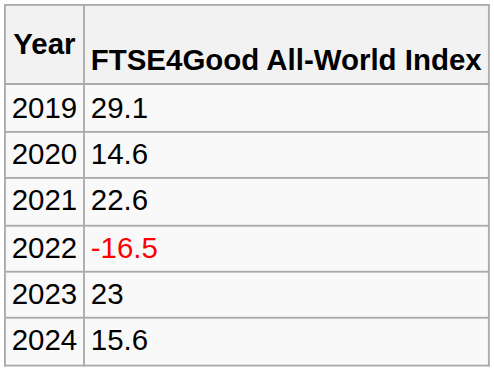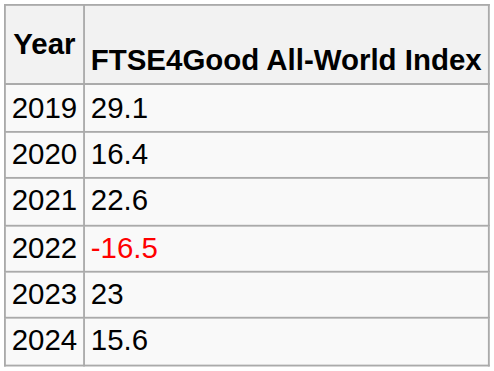2020 | FTSE4Good All-World Index: 14.6 -> 16.4
